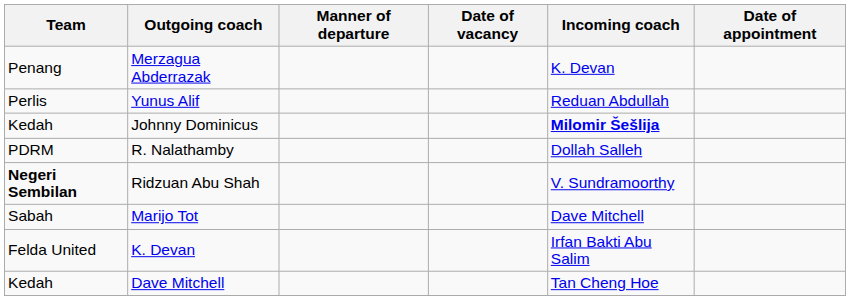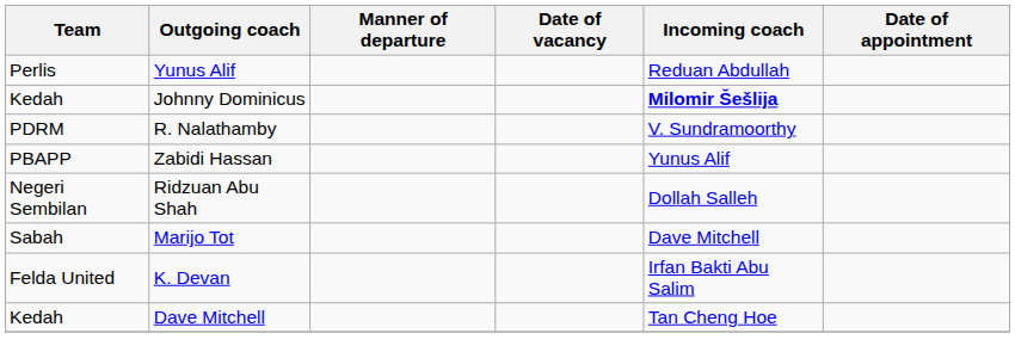- row: Penang | Merzagua Abderrazak | K. Devan
R. Nalathamby | Incoming coach: Dollah Salleh -> V. Sundramoorthy
+ row: PBAPP | Zabidi Hassan | Yunus Alif
Ridzuan Abu Shah | Team: bold -> normal
Ridzuan Abu Shah | Incoming coach: V. Sundramoorthy -> Dollah Salleh
